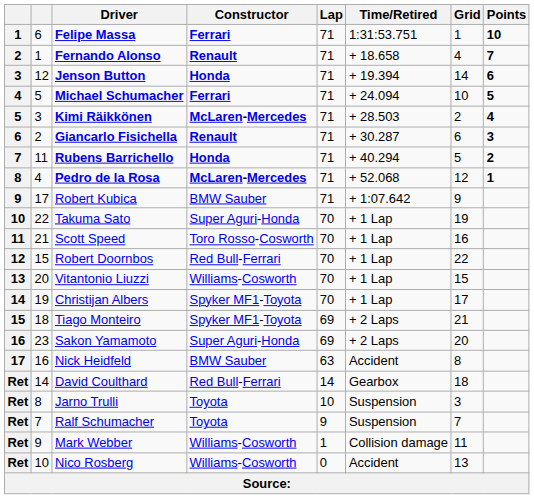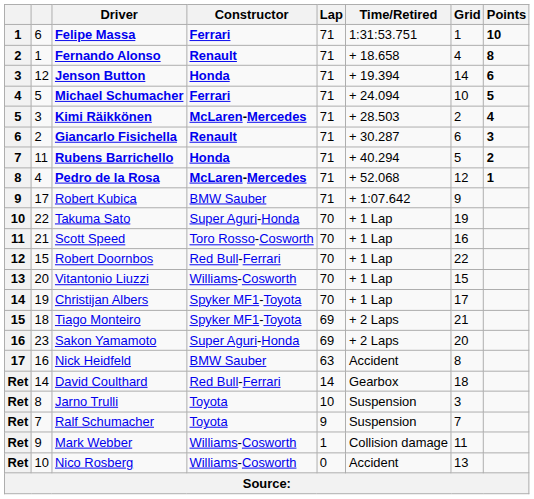Fernando Alonso | Points: 7 -> 8
